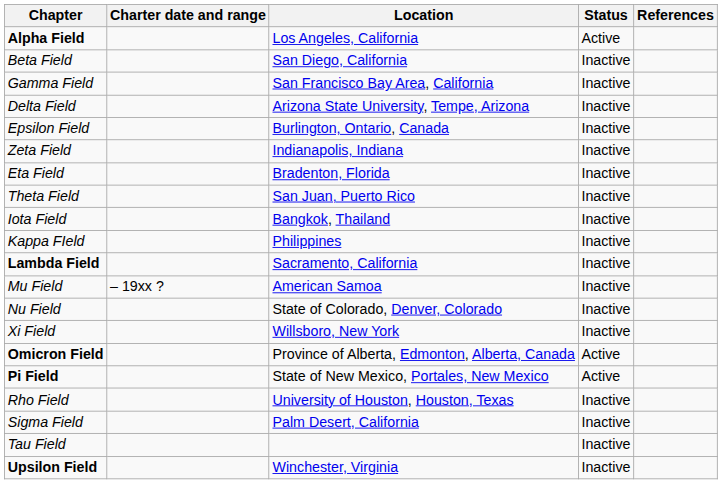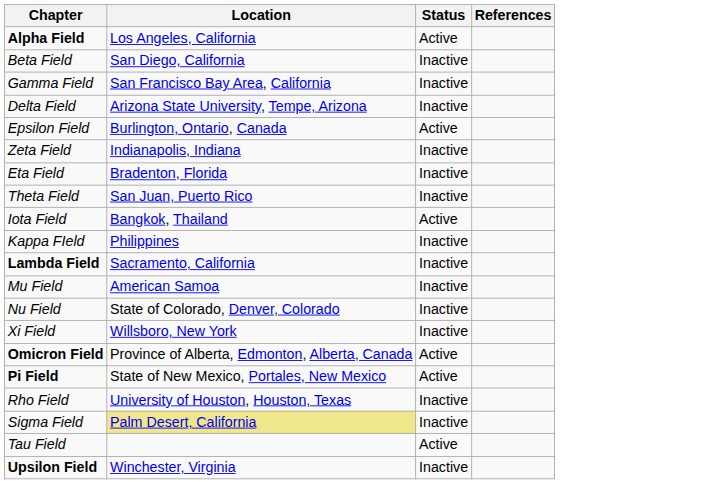- column: Charter date and range | – 19xx ?
Epsilon Field | Status: Inactive -> Active
Iota Field | Status: Inactive -> Active
Sigma Field | Location: no background -> khaki background
Tau Field | Status: Inactive -> Active
